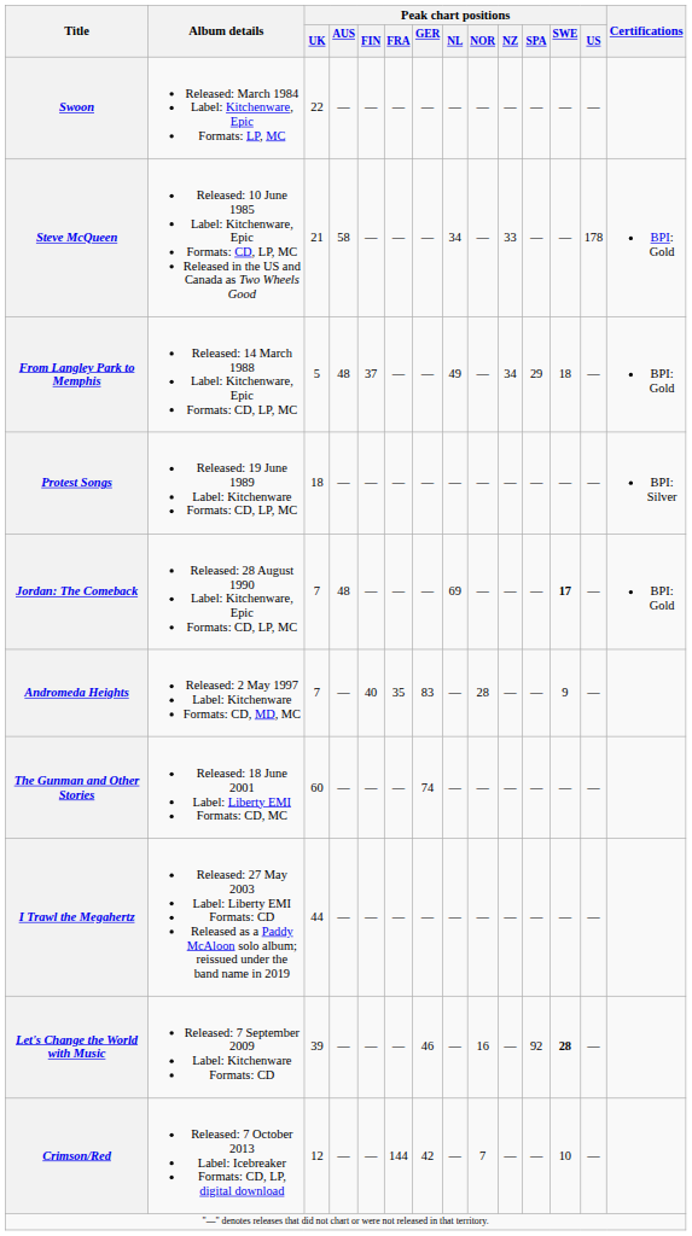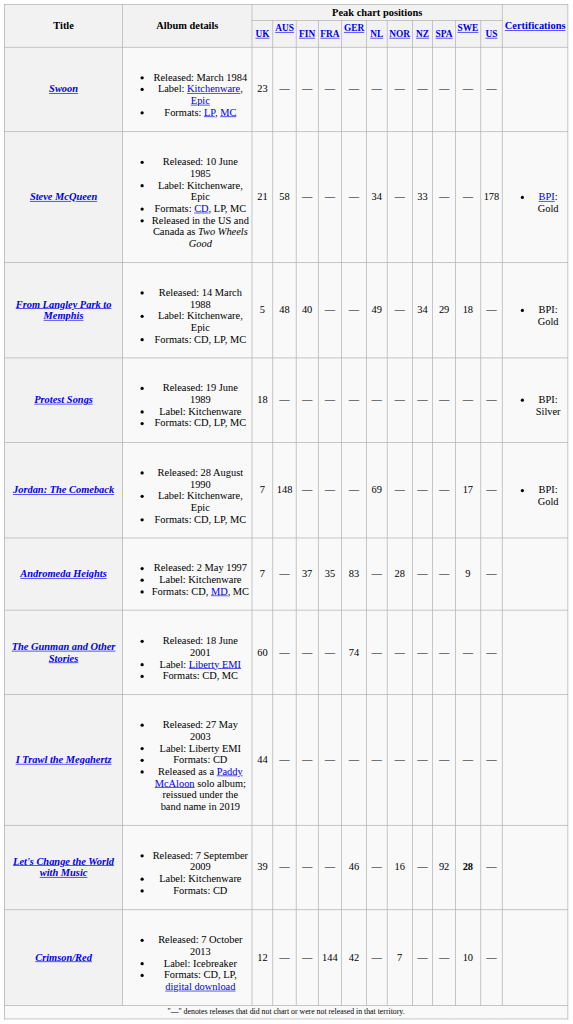Swoon | Peak chart positions / UK: 22 -> 23
From Langley Park to Memphis | Peak chart positions / FIN: 37 -> 40
Jordan: The Comeback | Peak chart positions / AUS: 48 -> 148
Jordan: The Comeback | Peak chart positions / SWE: bold -> normal
Andromeda Heights | Peak chart positions / FIN: 40 -> 37
